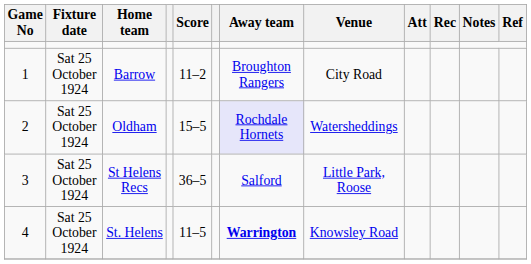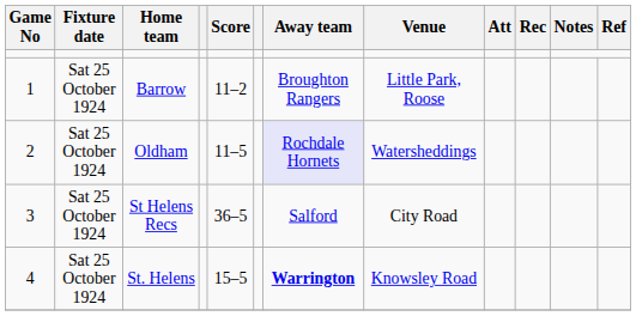Barrow | Venue: City Road -> Little Park, Roose
Oldham | Score: 15–5 -> 11–5
St Helens Recs | Venue: Little Park, Roose -> City Road
St. Helens | Score: 11–5 -> 15–5
